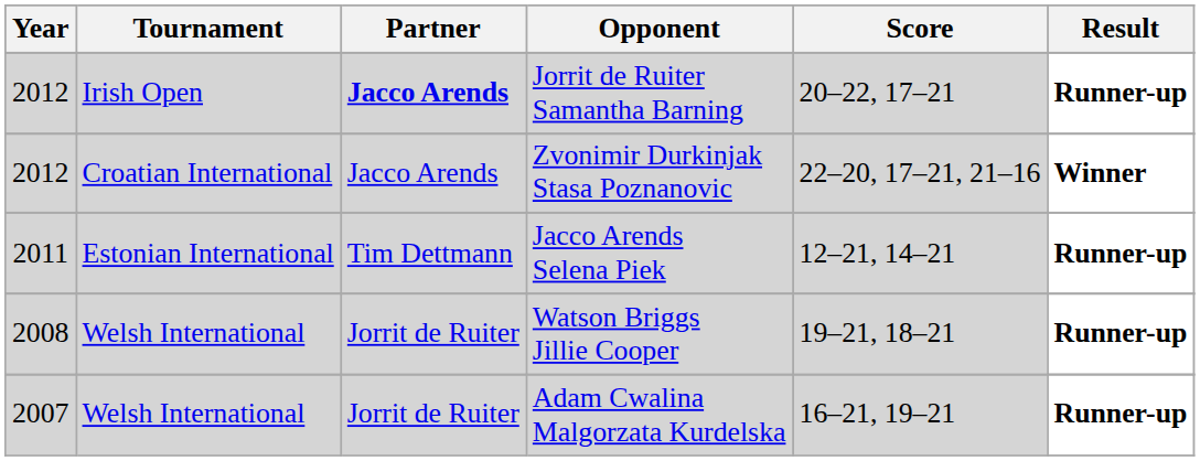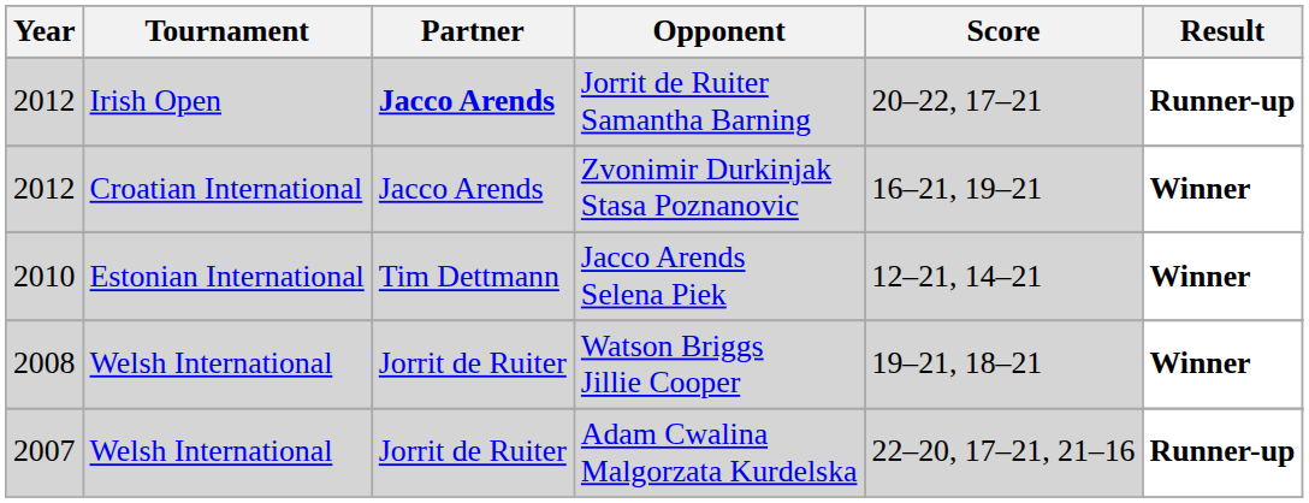Zvonimir Durkinjak Stasa Poznanovic | Score: 22–20, 17–21, 21–16 -> 16–21, 19–21
Jacco Arends Selena Piek | Year: 2011 -> 2010
Jacco Arends Selena Piek | Result: Runner-up -> Winner
Watson Briggs Jillie Cooper | Result: Runner-up -> Winner
Adam Cwalina Malgorzata Kurdelska | Score: 16–21, 19–21 -> 22–20, 17–21, 21–16
